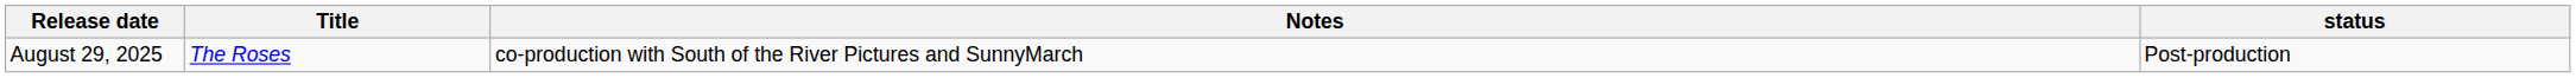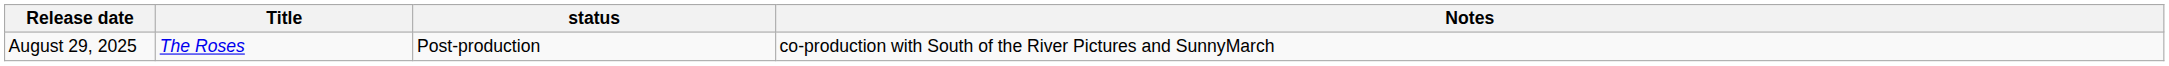columns swapped: Notes <-> status
